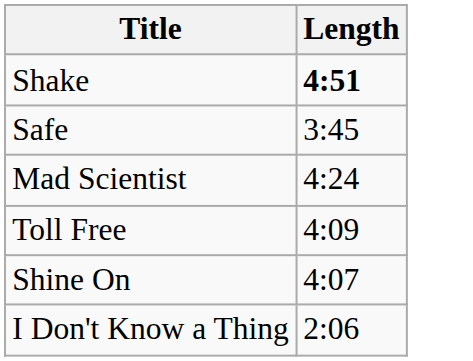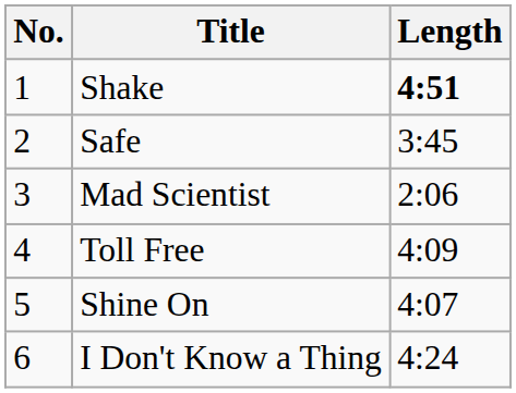+ column: No. | 1 | 2 | 3 | 4 | 5 | 6
Mad Scientist | Length: 4:24 -> 2:06
I Don't Know a Thing | Length: 2:06 -> 4:24
